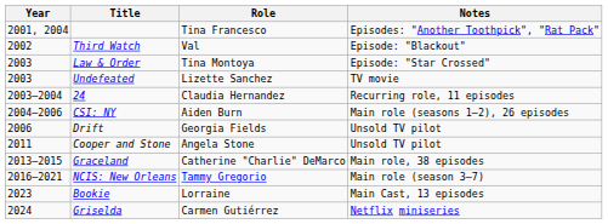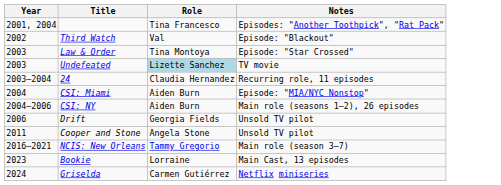Undefeated | Role: no background -> lightblue background
+ row: 2004 | CSI: Miami | Aiden Burn | Episode: "MIA/NYC Nonstop"
- row: 2013–2015 | Graceland | Catherine "Charlie" DeMarco | Main role, 38 episodes
